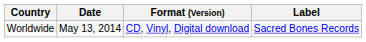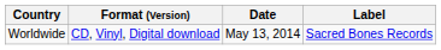columns swapped: Date <-> Format (Version)
